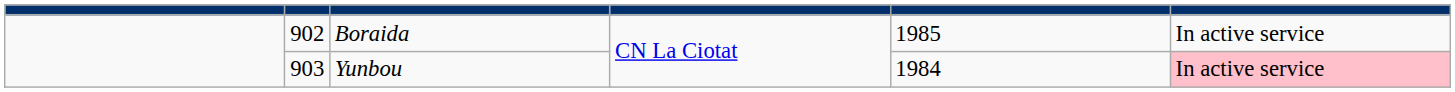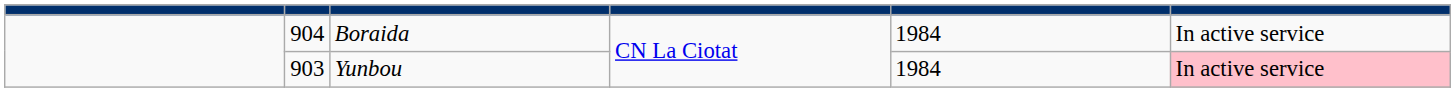Boraida | column 2: 902 -> 904
Boraida | column 5: 1985 -> 1984
